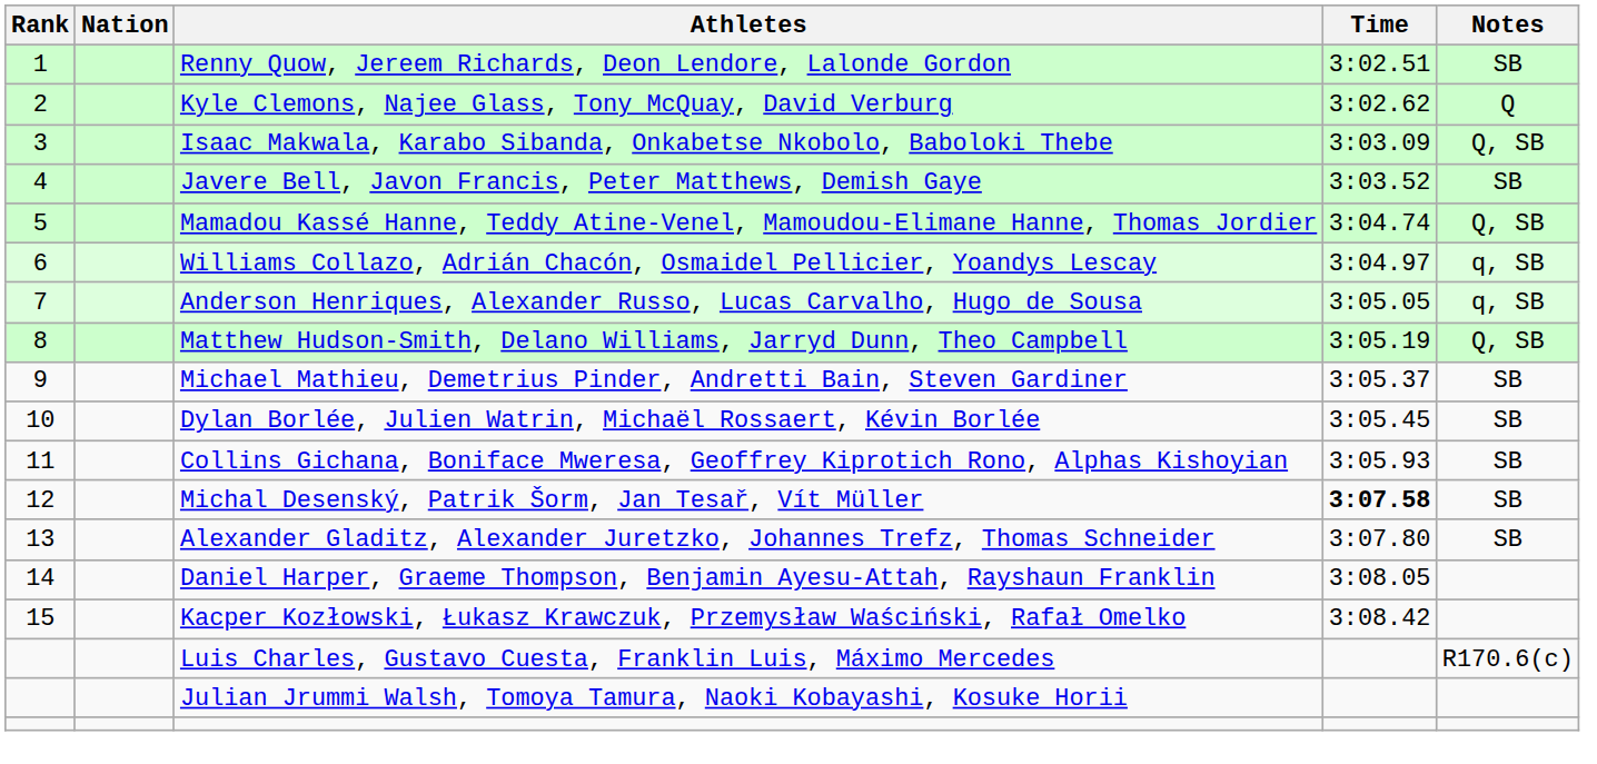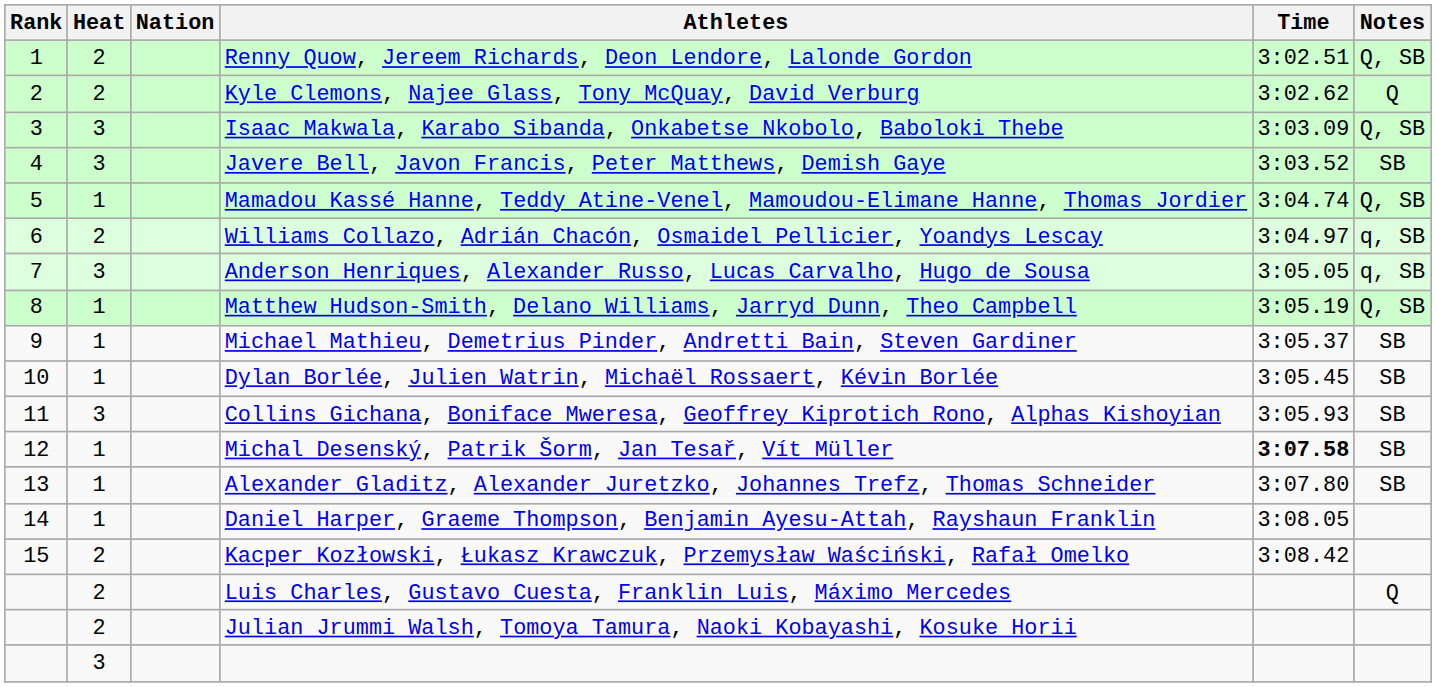+ column: Heat | 2 | 2 | 3 | 3 | 1 | 2 | 3 | 1 | 1 | 1 | 3 | 1 | 1 | 1 | 2 | 2 | 2 | 3
Renny Quow, Jereem Richards, Deon Lendore, Lalonde Gordon | Notes: SB -> Q, SB
Luis Charles, Gustavo Cuesta, Franklin Luis, Máximo Mercedes | Notes: R170.6(c) -> Q
